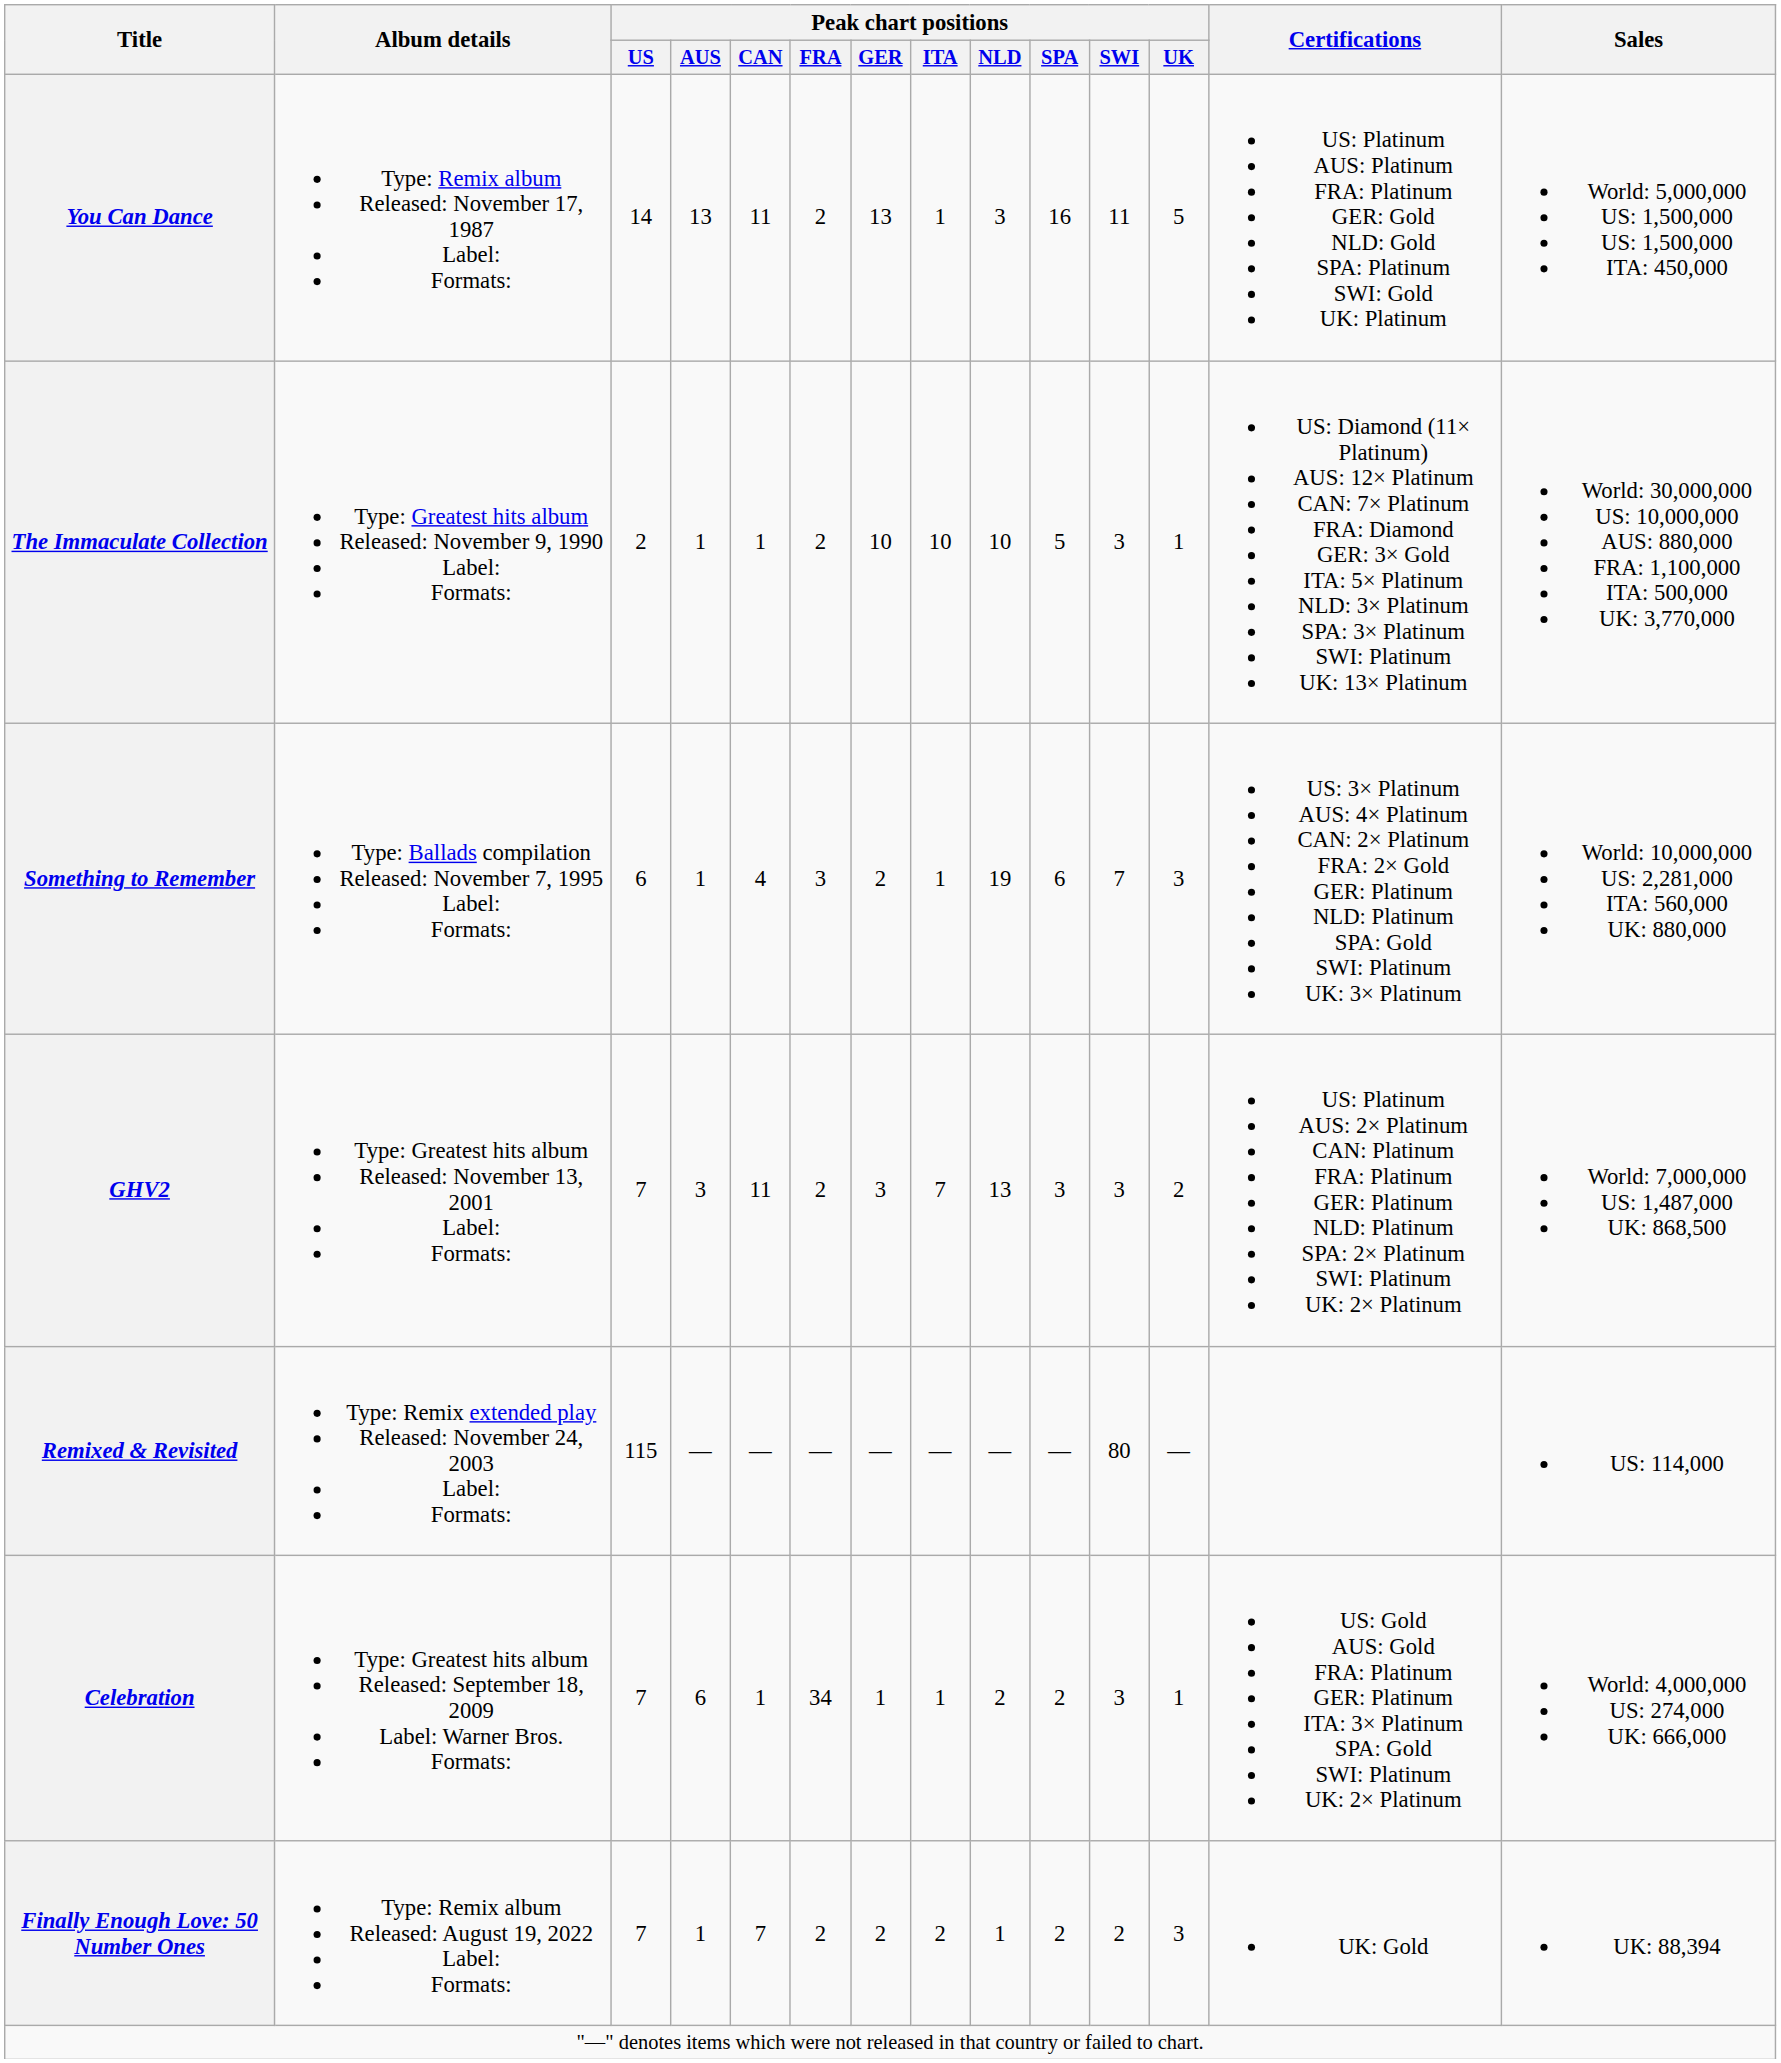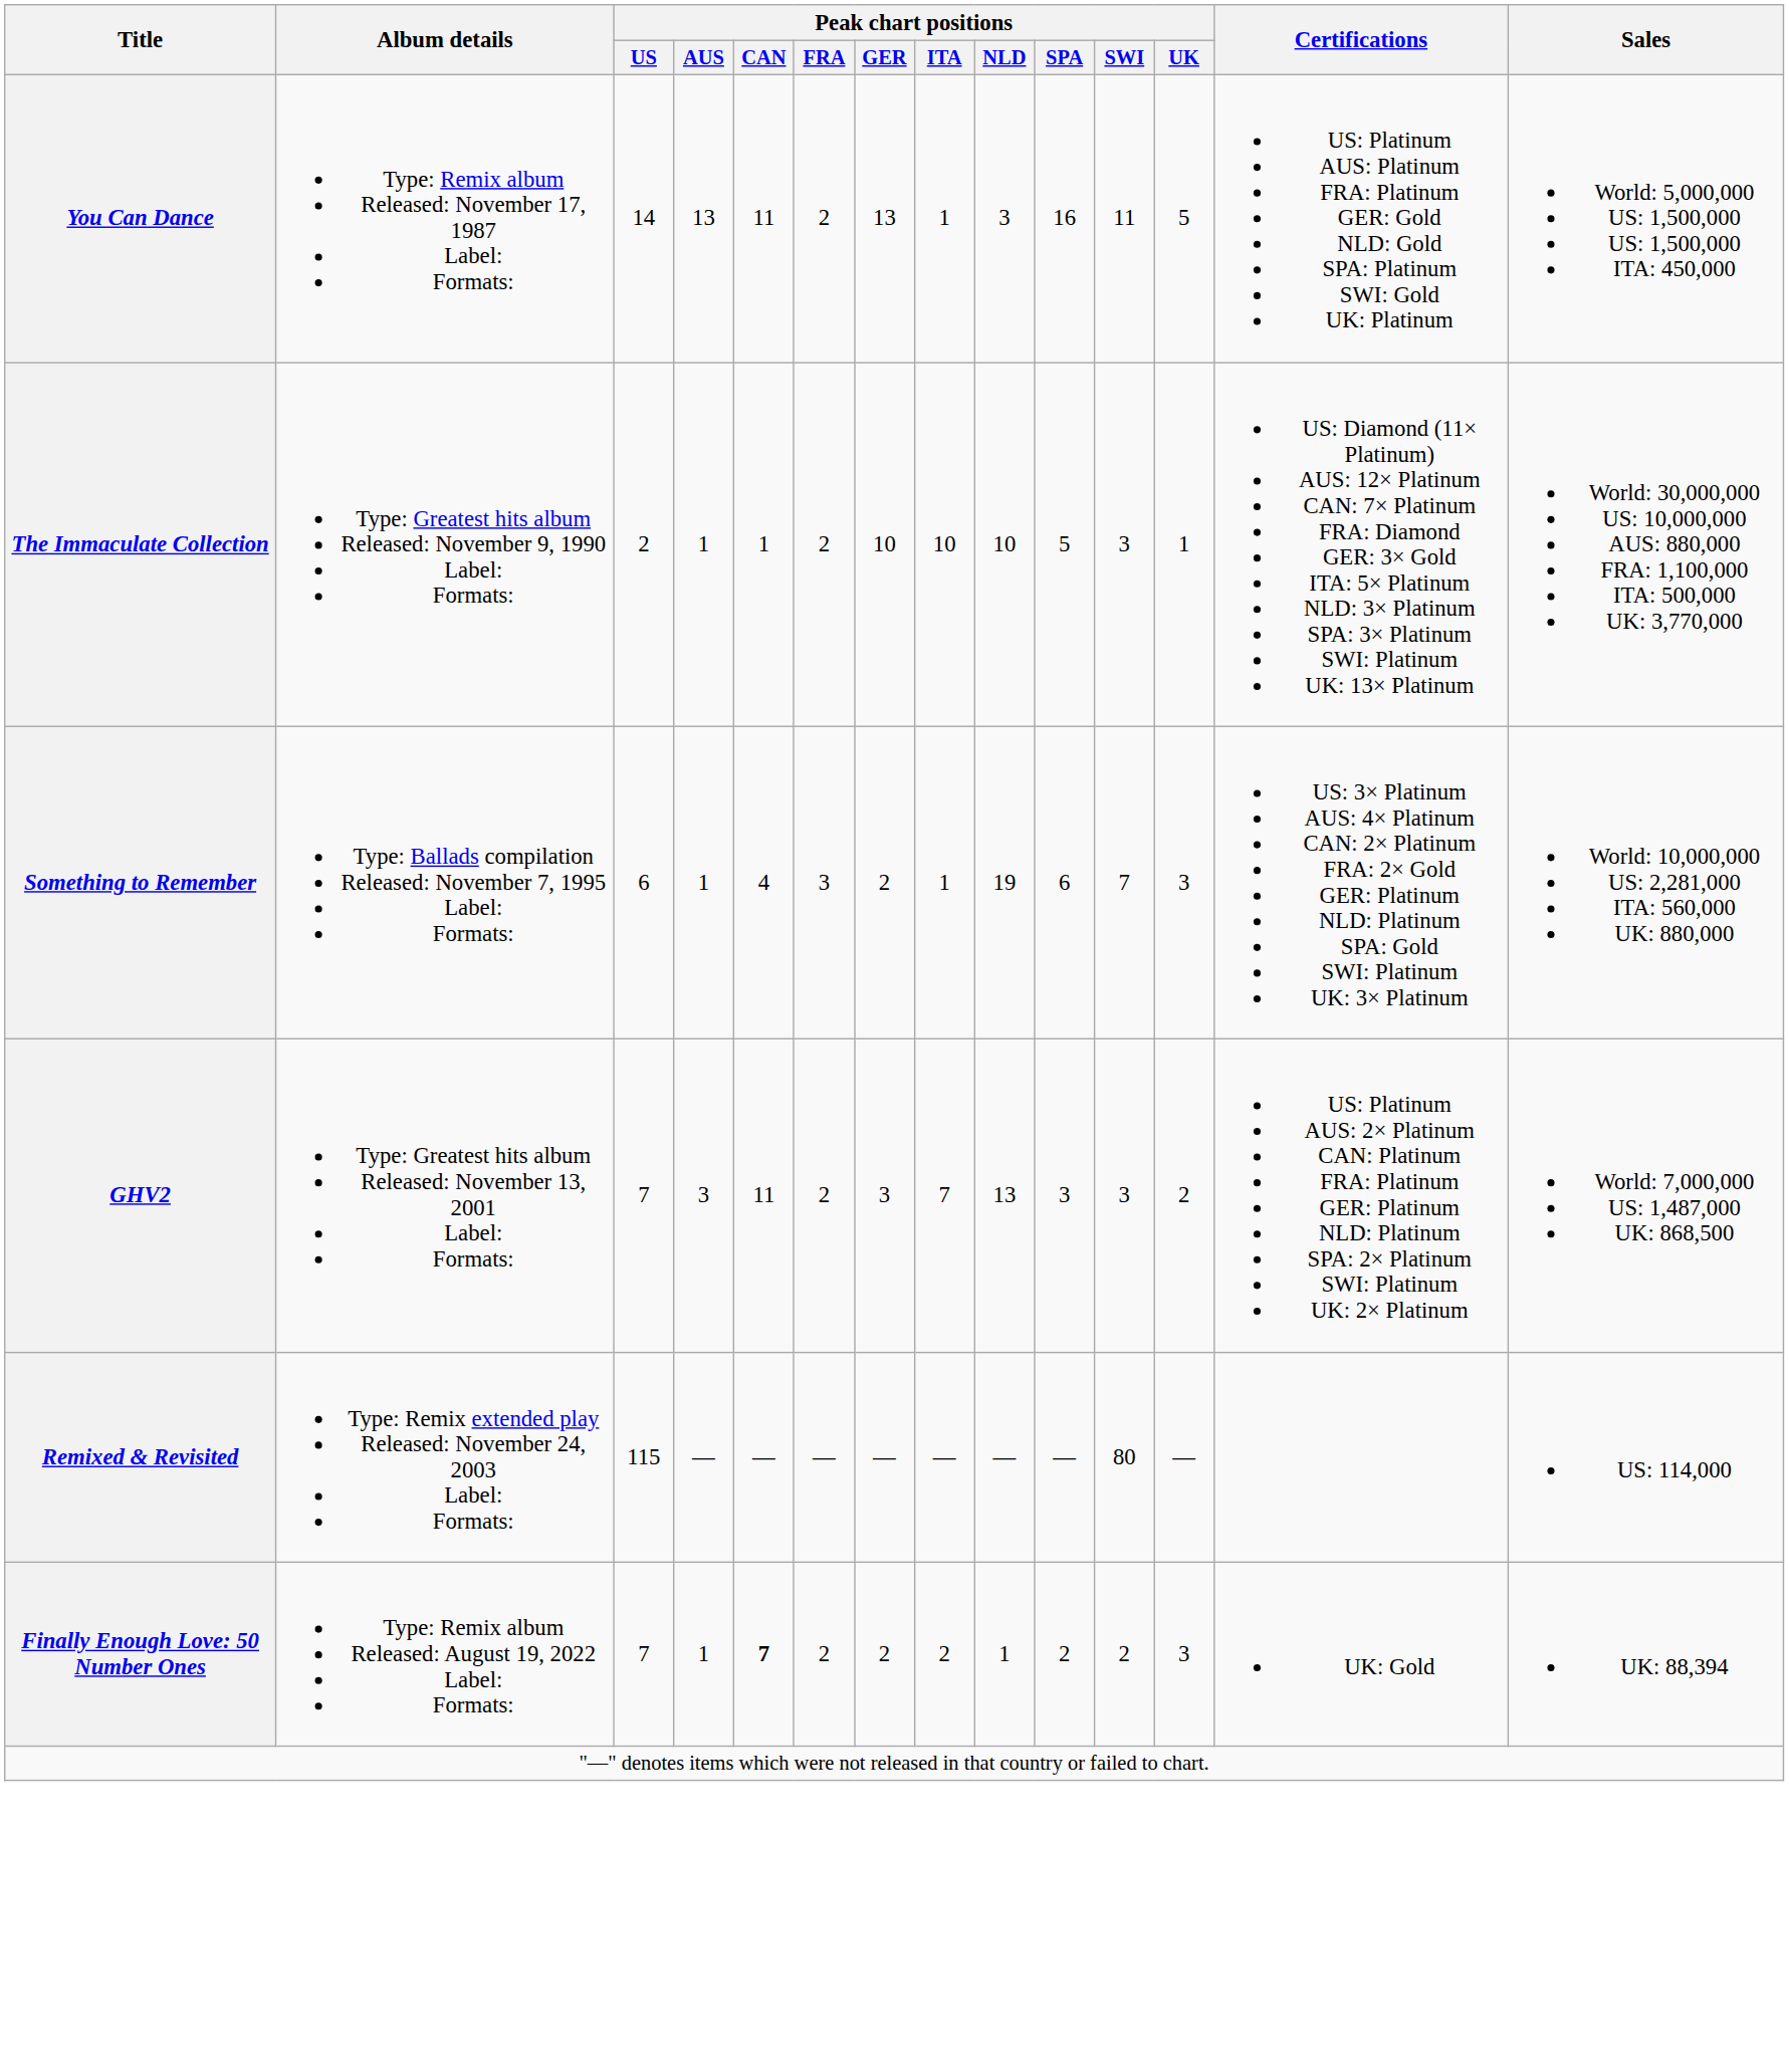- row: Celebration | Type: Greatest hits album Released: September 18, 2009 Label: Warner Bros. Formats: | 7 | 6 | 1 | 34 | 1 | 1 | 2 | 2 | 3 | 1 | US: Gold AUS: Gold FRA: Platinum GER: Platinum ITA: 3× Platinum SPA: Gold SWI: Platinum UK: 2× Platinum | World: 4,000,000 US: 274,000 UK: 666,000
Finally Enough Love: 50 Number Ones | Peak chart positions / CAN: normal -> bold
